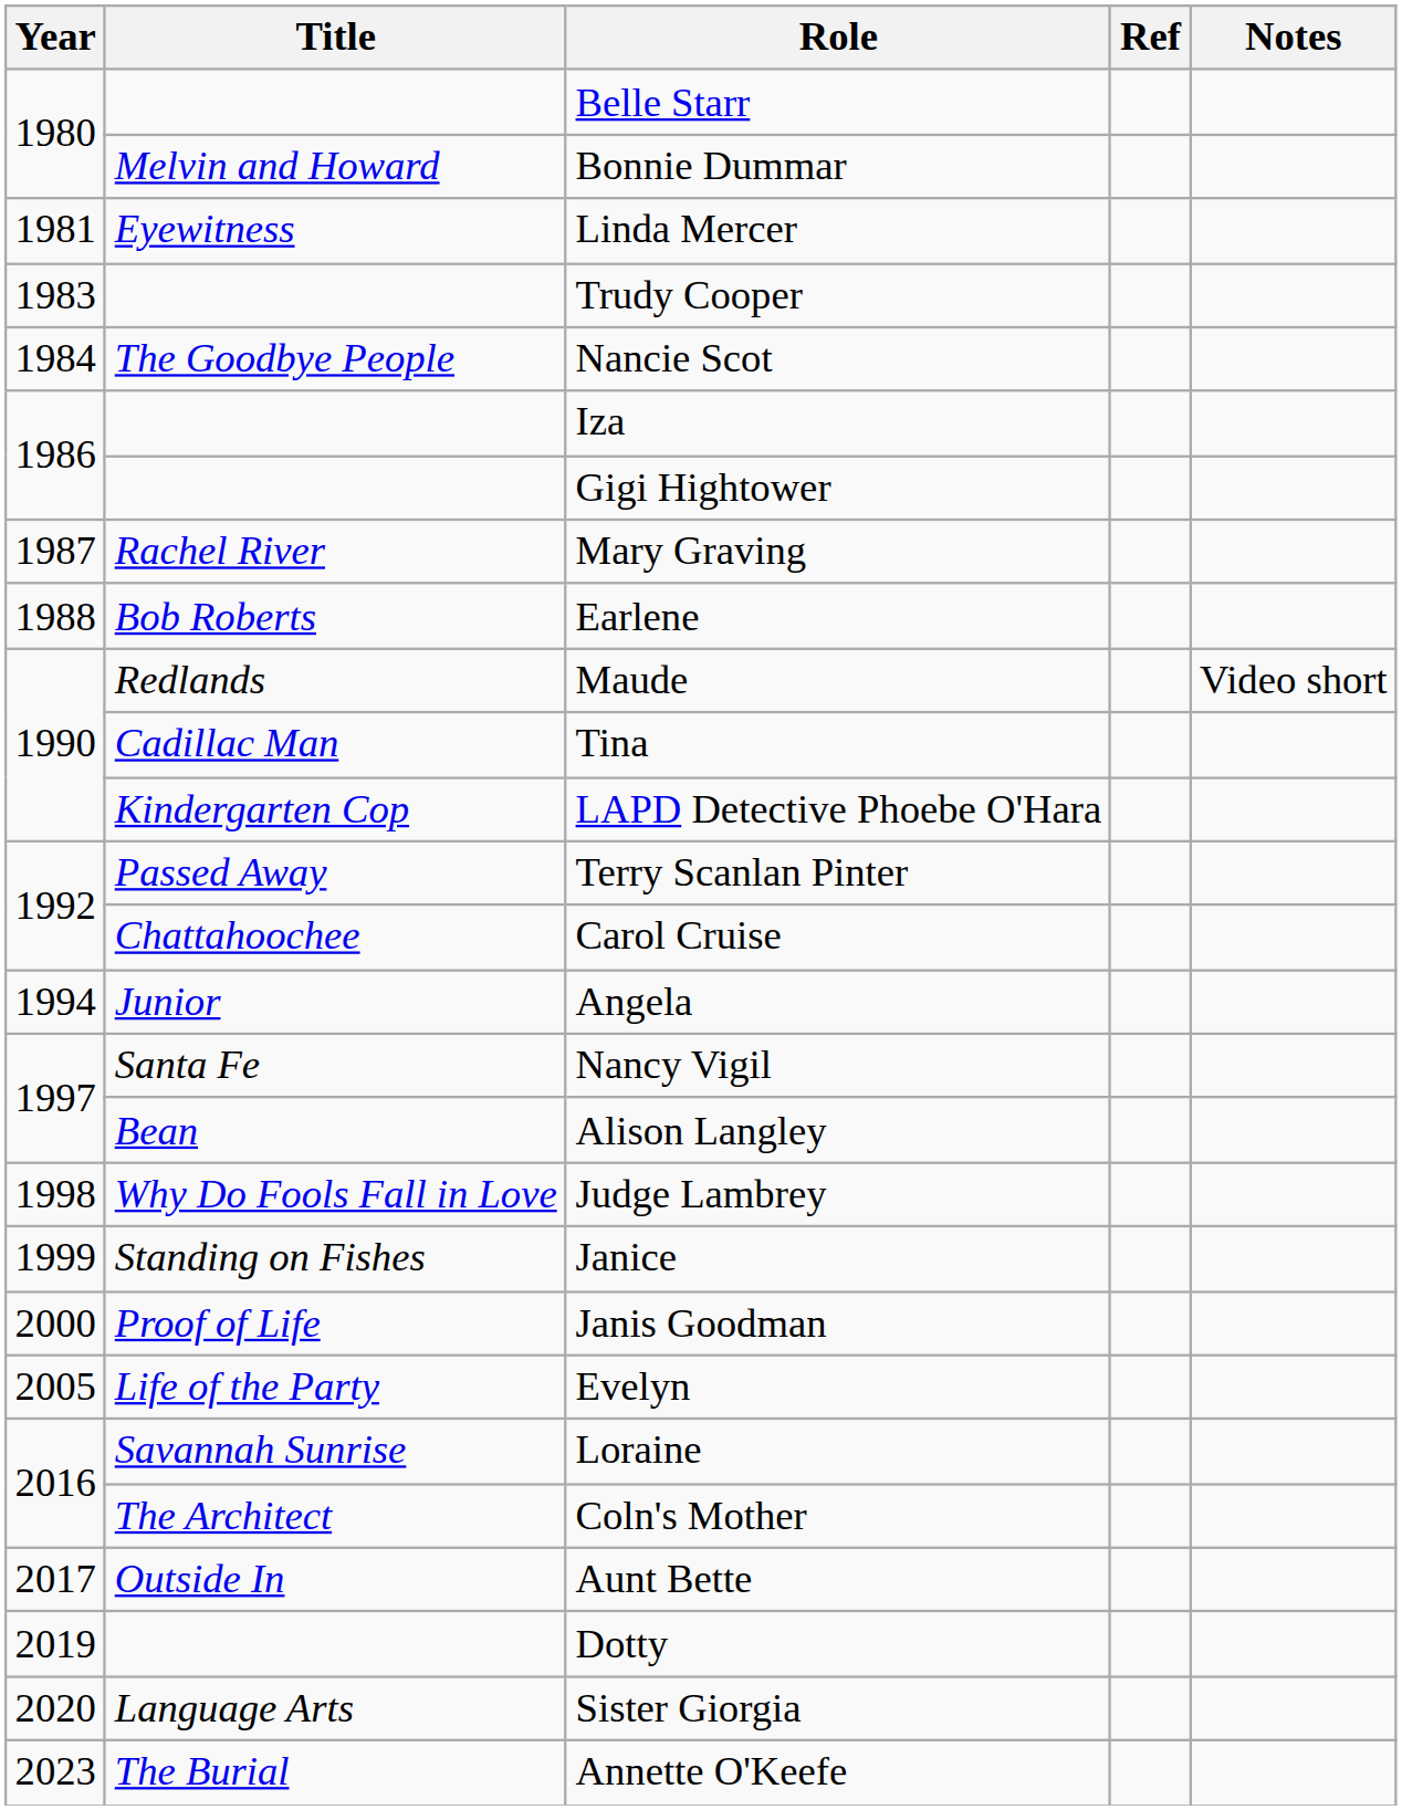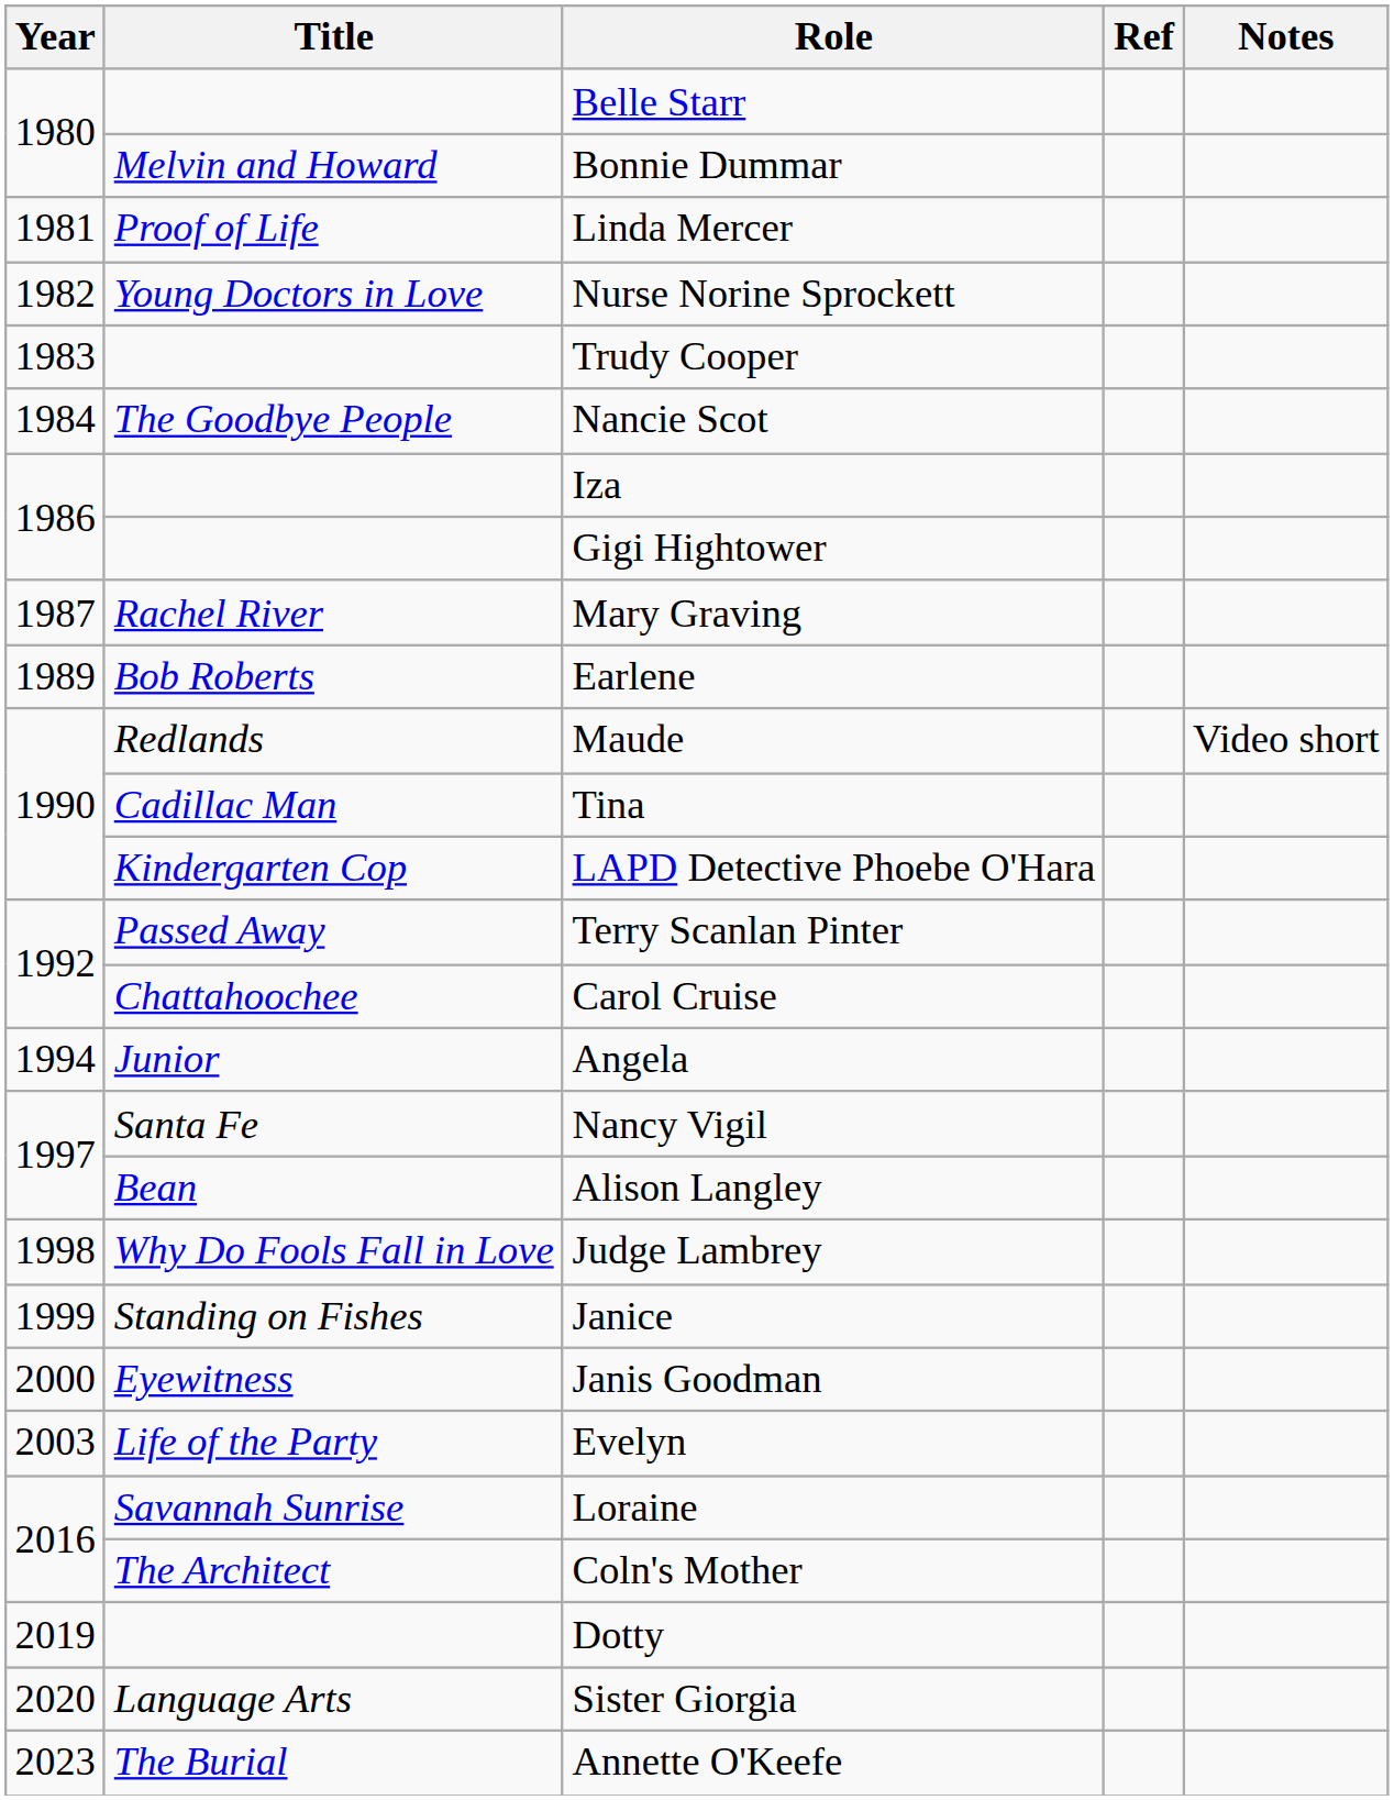Linda Mercer | Title: Eyewitness -> Proof of Life
+ row: 1982 | Young Doctors in Love | Nurse Norine Sprockett
Earlene | Year: 1988 -> 1989
Janis Goodman | Title: Proof of Life -> Eyewitness
Evelyn | Year: 2005 -> 2003
- row: 2017 | Outside In | Aunt Bette
